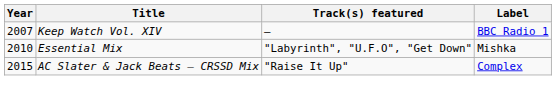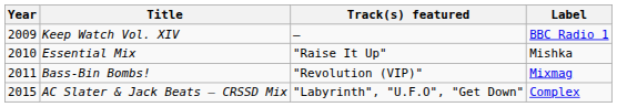Keep Watch Vol. XIV | Year: 2007 -> 2009
Essential Mix | Track(s) featured: "Labyrinth", "U.F.O", "Get Down" -> "Raise It Up"
+ row: 2011 | Bass-Bin Bombs! | "Revolution (VIP)" | Mixmag
AC Slater & Jack Beats – CRSSD Mix | Track(s) featured: "Raise It Up" -> "Labyrinth", "U.F.O", "Get Down"
